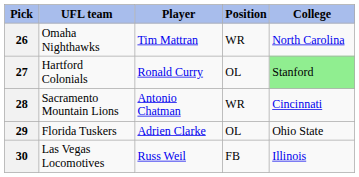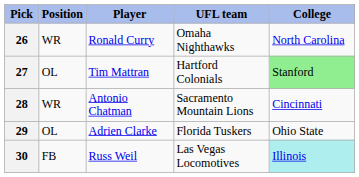columns swapped: UFL team <-> Position
26 | Player: Tim Mattran -> Ronald Curry
27 | Player: Ronald Curry -> Tim Mattran
30 | College: no background -> paleturquoise background
